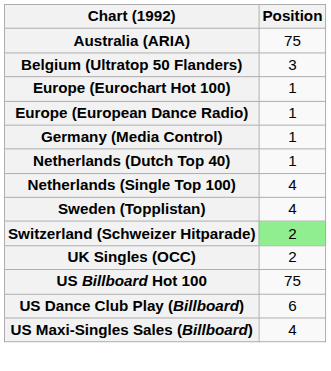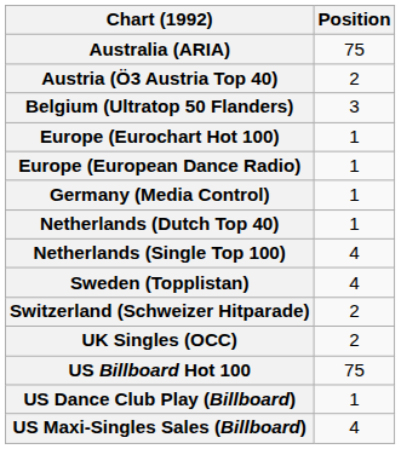+ row: Austria (Ö3 Austria Top 40) | 2
Switzerland (Schweizer Hitparade) | Position: lightgreen background -> no background
US Dance Club Play (Billboard) | Position: 6 -> 1
